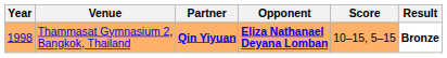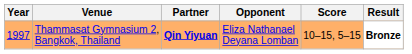Thammasat Gymnasium 2, Bangkok, Thailand | Year: 1998 -> 1997
Thammasat Gymnasium 2, Bangkok, Thailand | Opponent: bold -> normal
